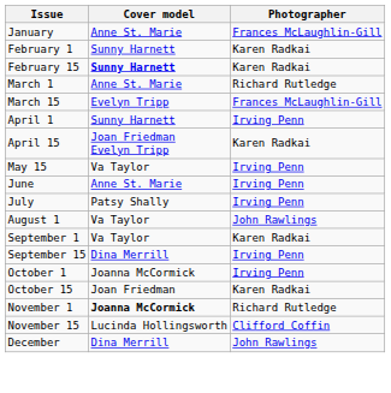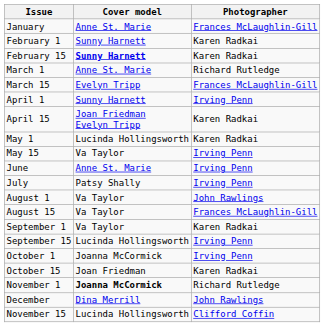+ row: May 1 | Lucinda Hollingsworth | Karen Radkai
+ row: August 15 | Va Taylor | Frances McLaughlin-Gill
September 15 | Cover model: Dina Merrill -> Lucinda Hollingsworth
rows swapped: November 15 <-> December
